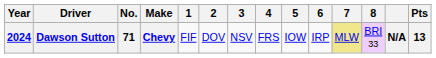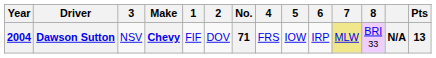columns swapped: No. <-> 3
Dawson Sutton | Year: 2024 -> 2004
